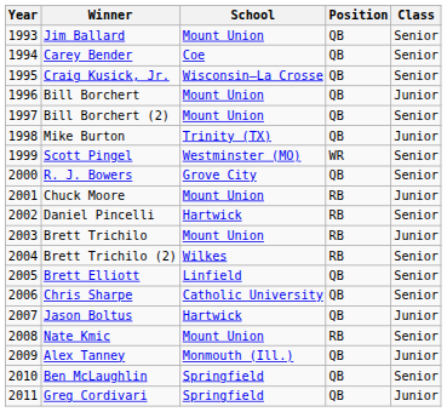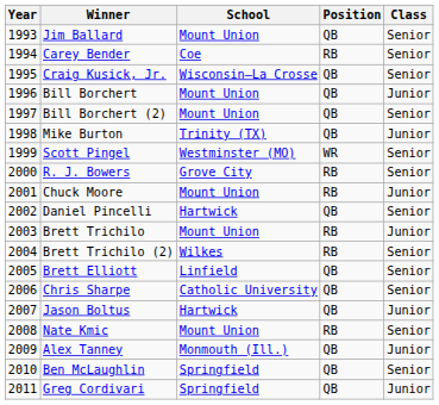Carey Bender | Position: QB -> RB
R. J. Bowers | Position: QB -> RB
Daniel Pincelli | Position: RB -> QB
